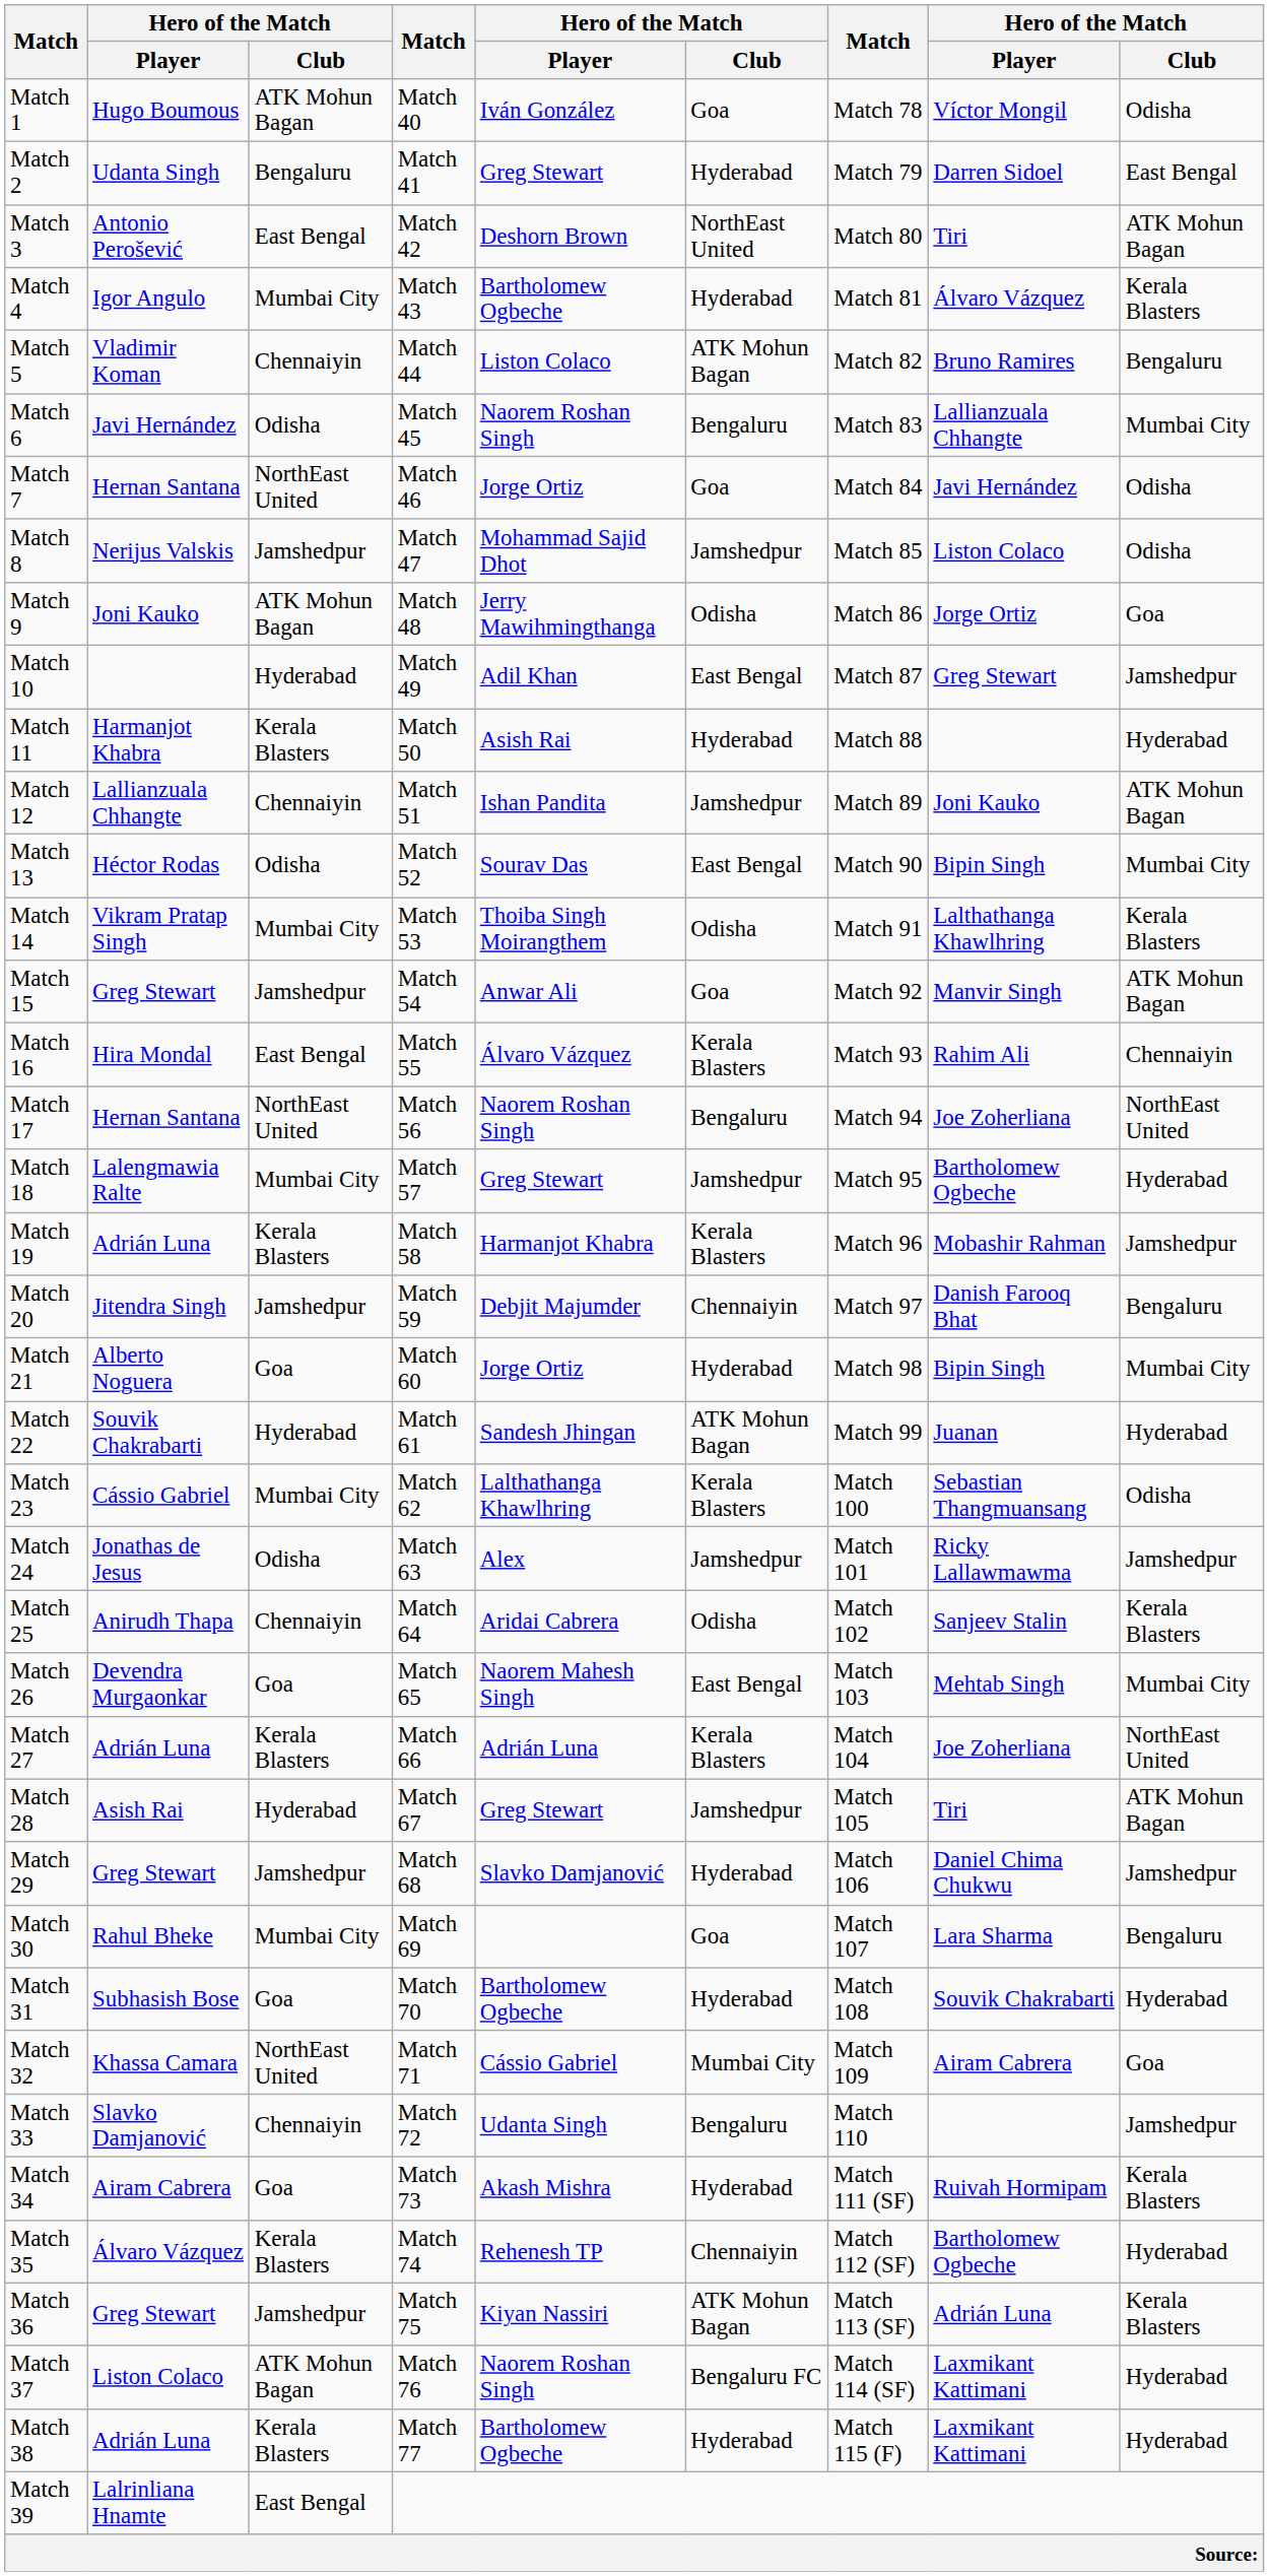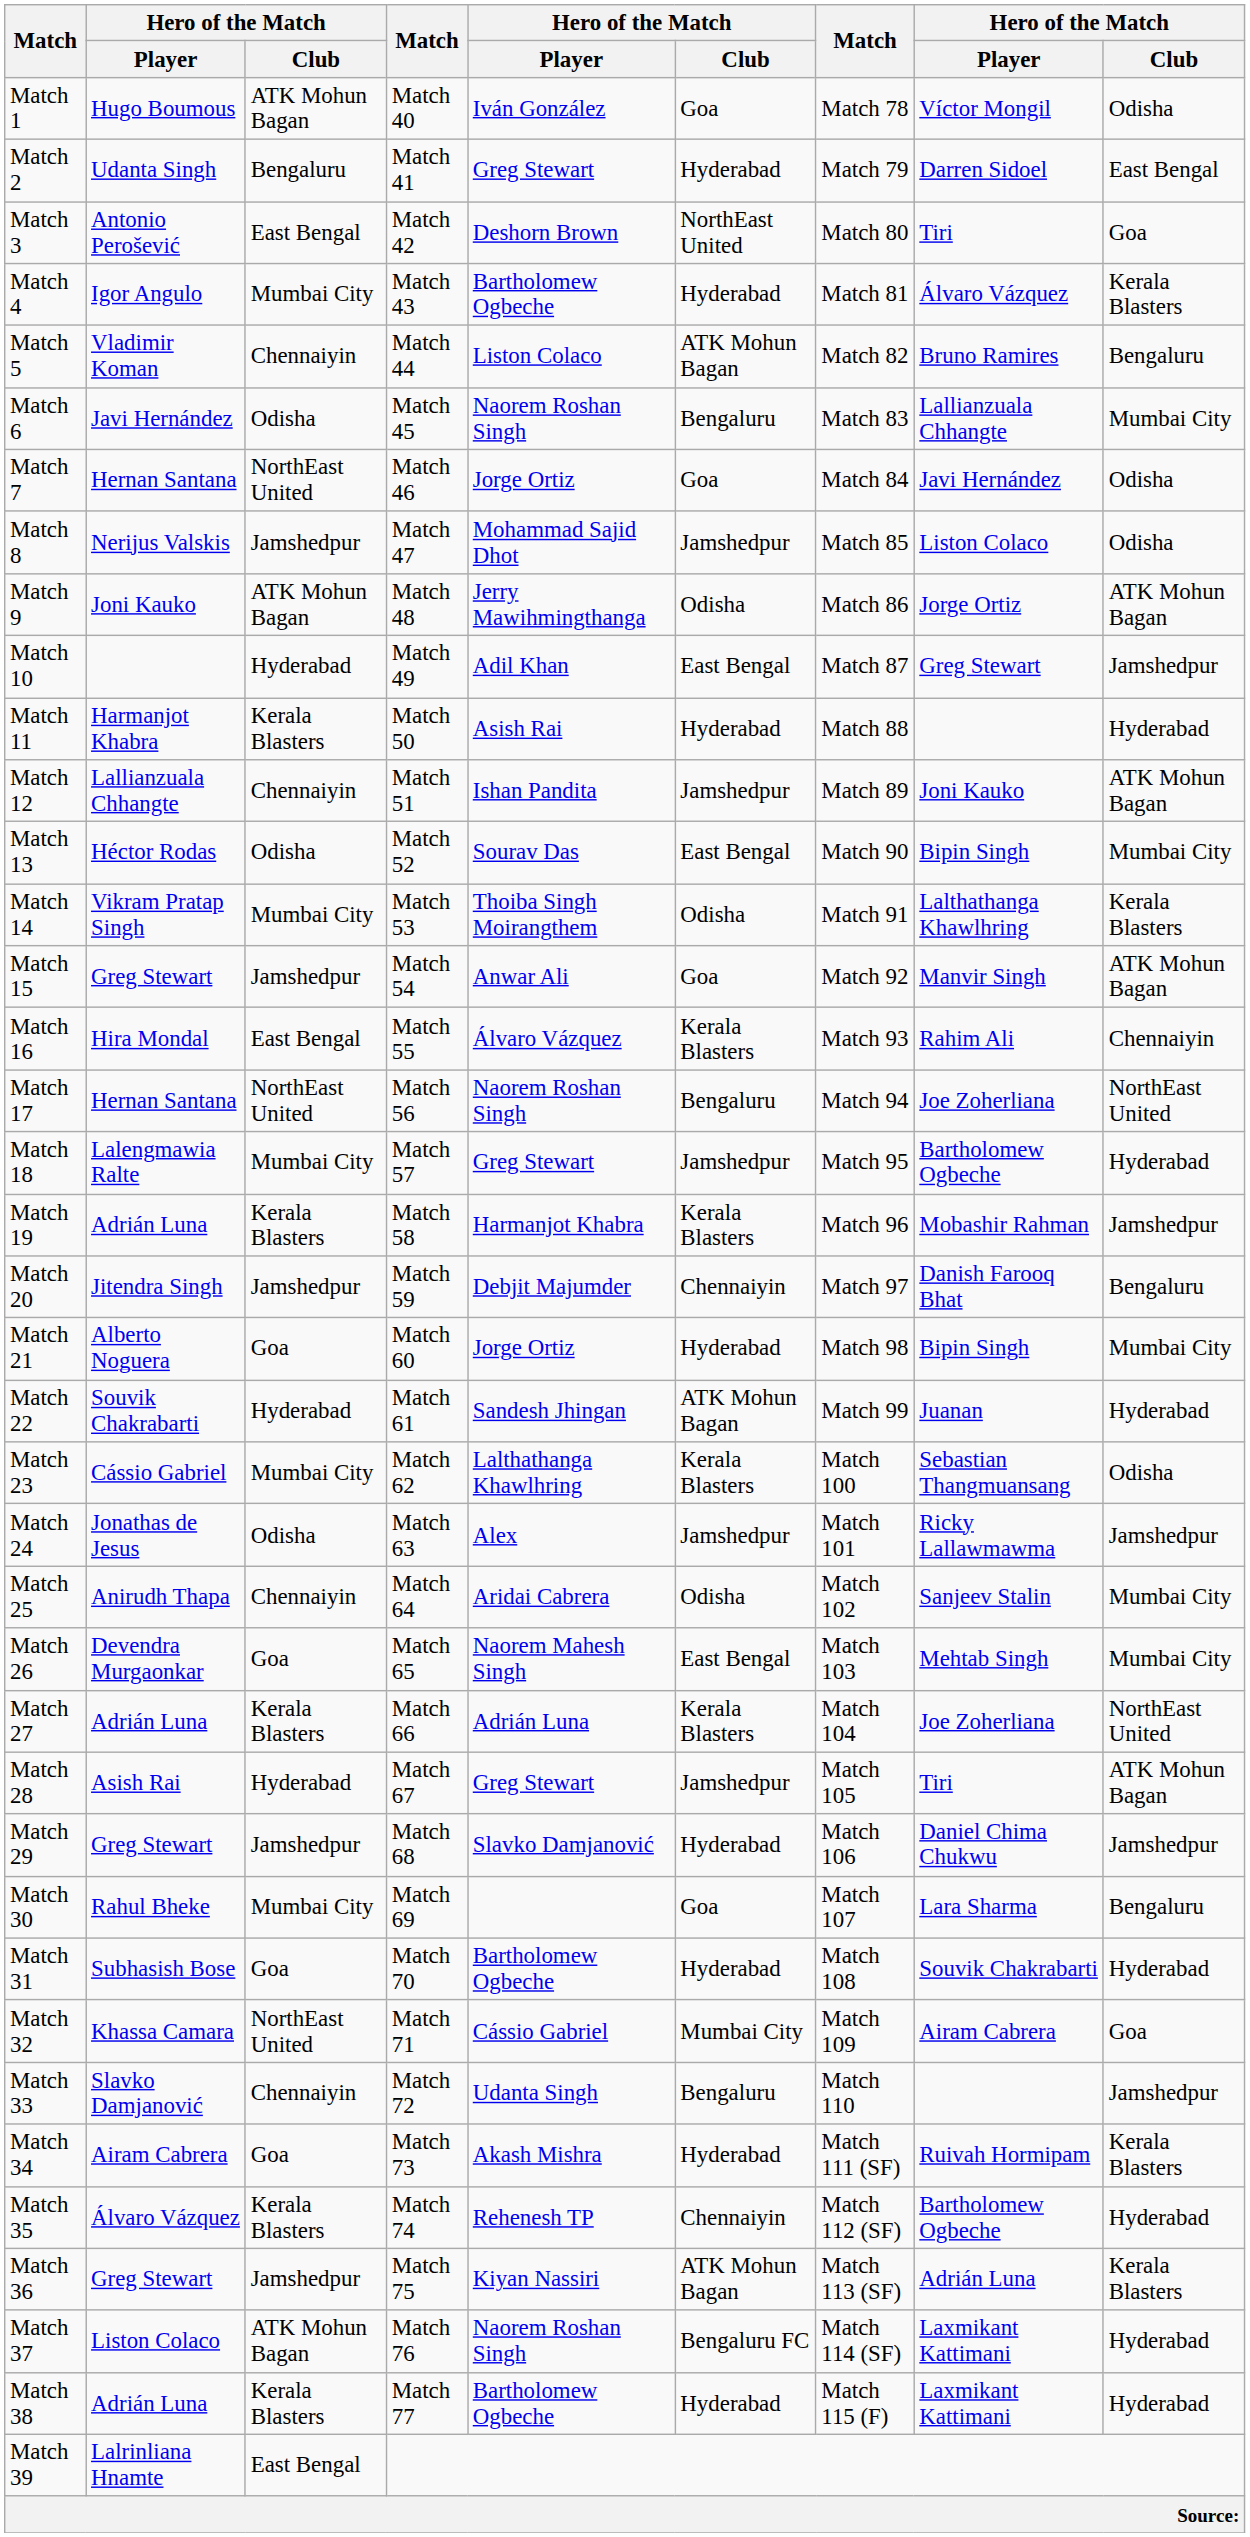Match 3 | column 9: ATK Mohun Bagan -> Goa
Match 9 | column 9: Goa -> ATK Mohun Bagan
Match 25 | column 9: Kerala Blasters -> Mumbai City
